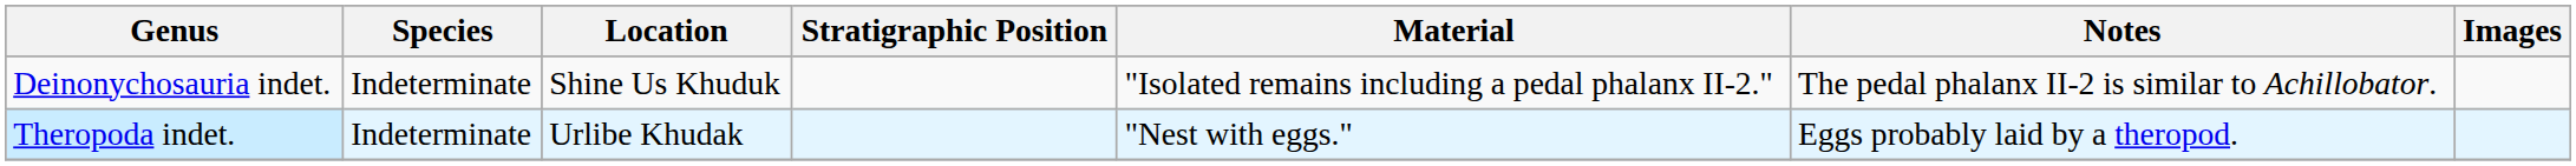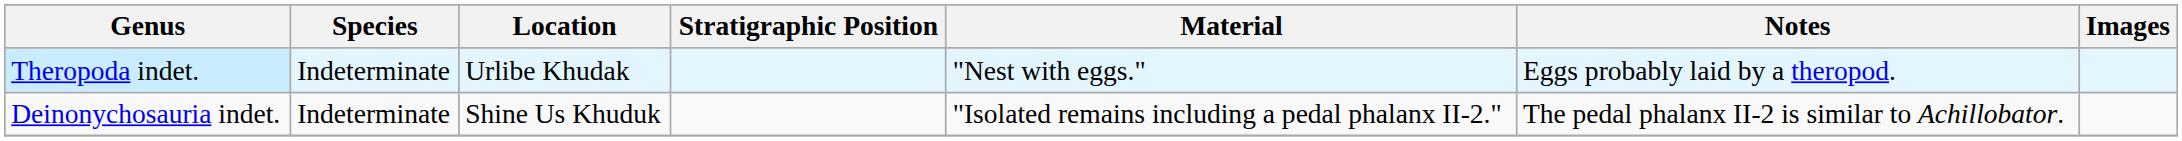rows swapped: Deinonychosauria indet. <-> Theropoda indet.
